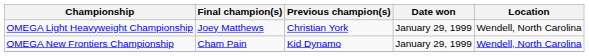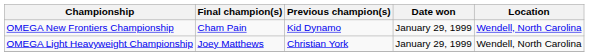rows swapped: OMEGA New Frontiers Championship <-> OMEGA Light Heavyweight Championship
